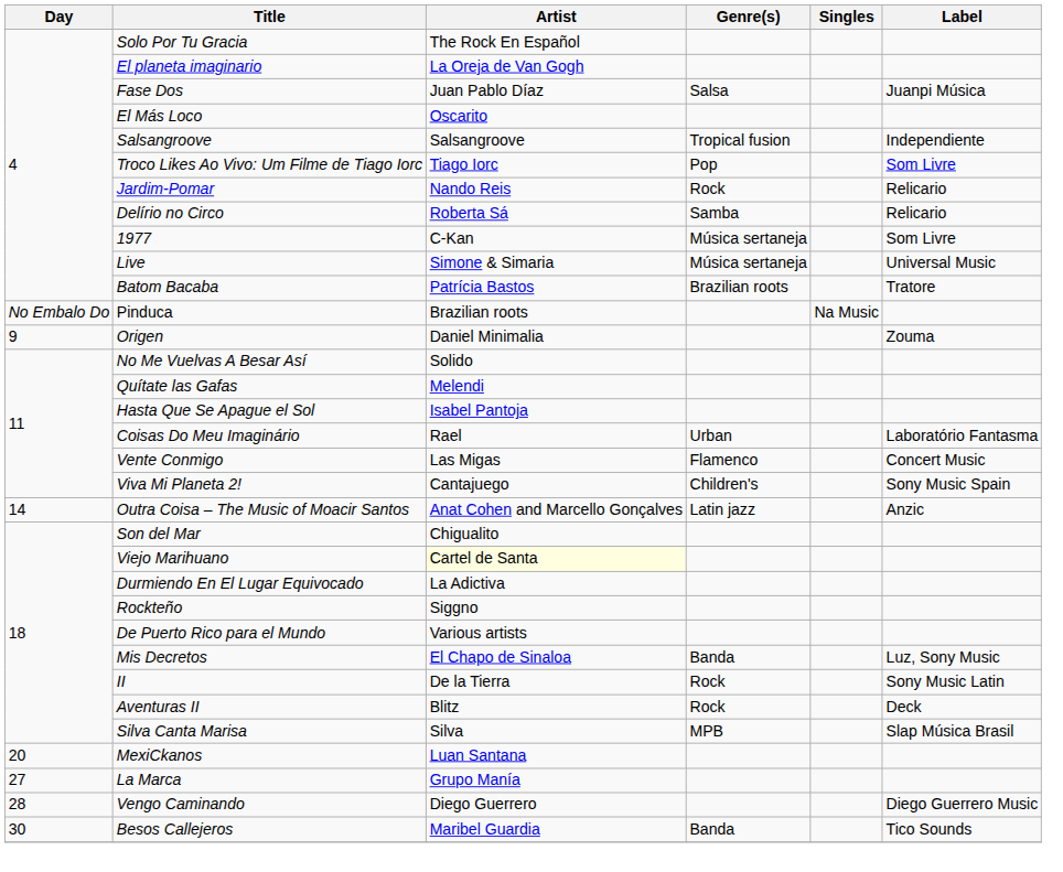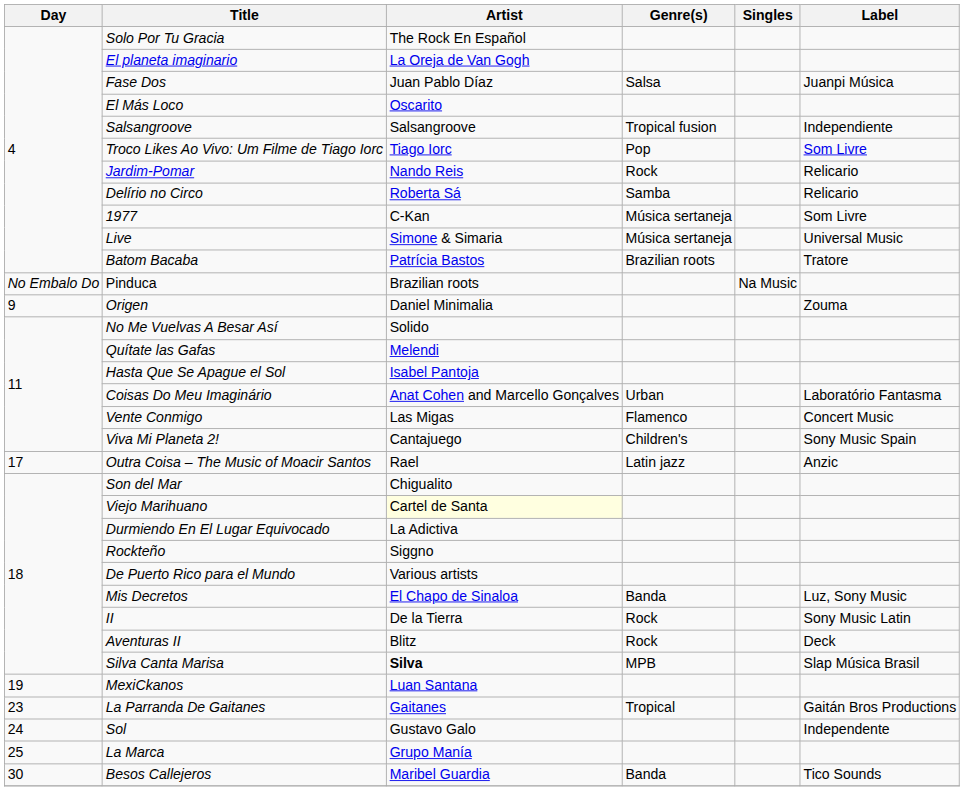Coisas Do Meu Imaginário | Artist: Rael -> Anat Cohen and Marcello Gonçalves
Outra Coisa – The Music of Moacir Santos | Day: 14 -> 17
Outra Coisa – The Music of Moacir Santos | Artist: Anat Cohen and Marcello Gonçalves -> Rael
Silva Canta Marisa | Artist: normal -> bold
MexiCkanos | Day: 20 -> 19
+ row: 23 | La Parranda De Gaitanes | Gaitanes | Tropical | Gaitán Bros Productions
+ row: 24 | Sol | Gustavo Galo | Independente
La Marca | Day: 27 -> 25
- row: 28 | Vengo Caminando | Diego Guerrero | Diego Guerrero Music
